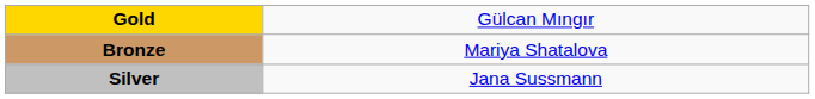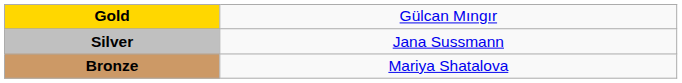rows swapped: Silver <-> Bronze
